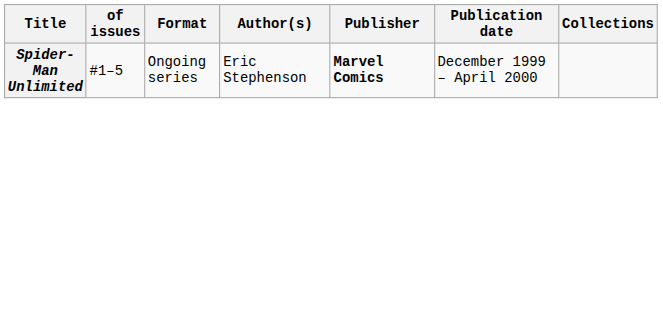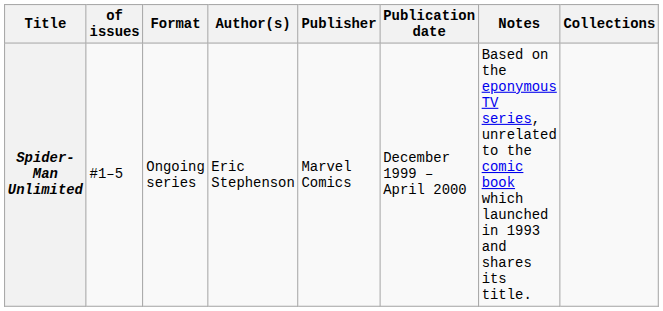+ column: Notes | Based on the eponymous TV series, unrelated to the comic book which launched in 1993 and shares its title.
Spider-Man Unlimited | Publisher: bold -> normal
